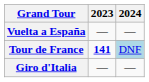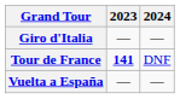rows swapped: Giro d'Italia <-> Vuelta a España
Tour de France | 2024: lightblue background -> no background
